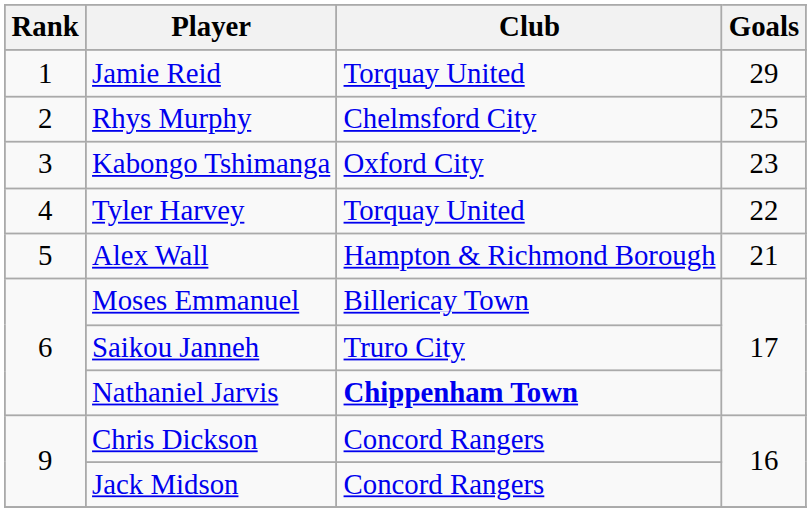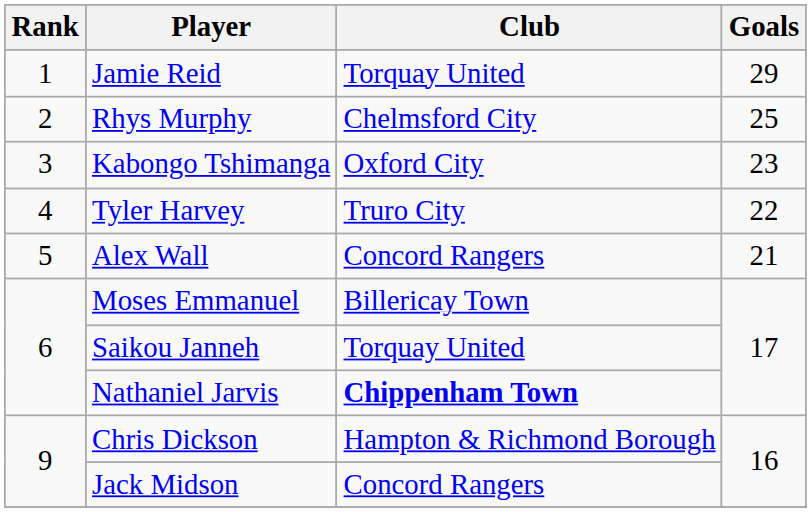Tyler Harvey | Club: Torquay United -> Truro City
Alex Wall | Club: Hampton & Richmond Borough -> Concord Rangers
Saikou Janneh | Club: Truro City -> Torquay United
Chris Dickson | Club: Concord Rangers -> Hampton & Richmond Borough
